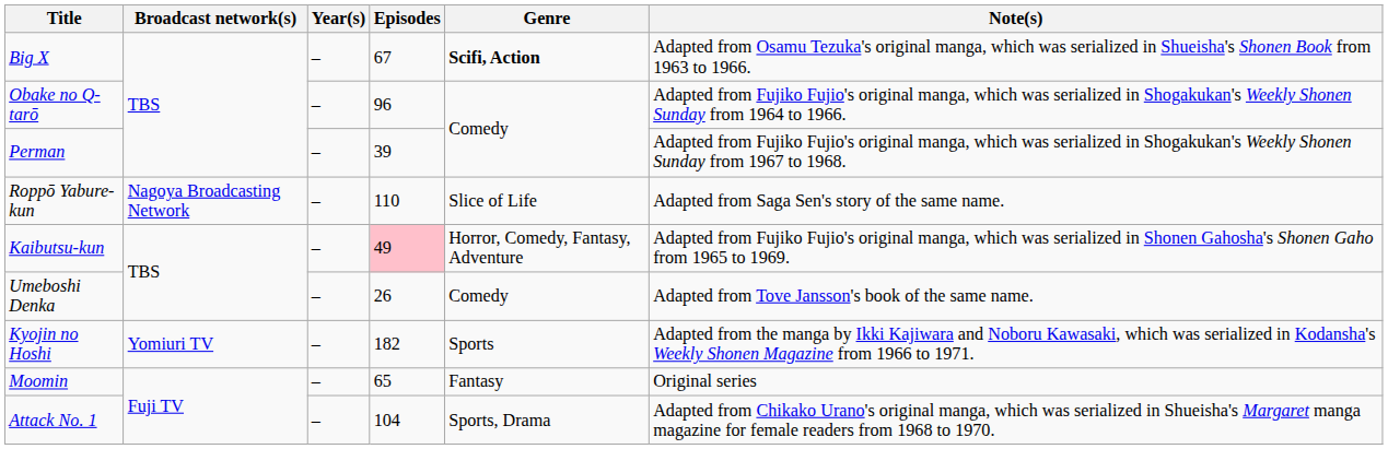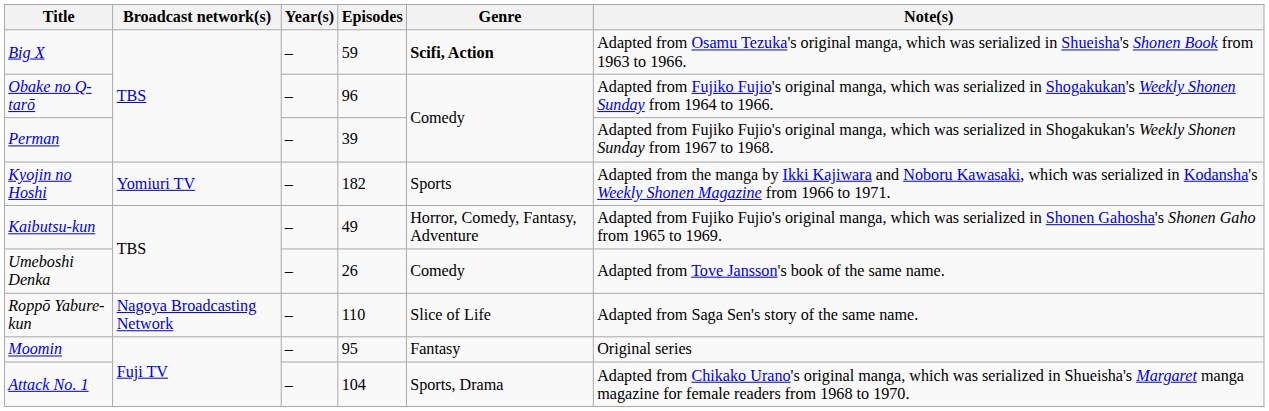Big X | Episodes: 67 -> 59
rows swapped: Kyojin no Hoshi <-> Roppō Yabure-kun
Kaibutsu-kun | Episodes: pink background -> no background
Moomin | Episodes: 65 -> 95
